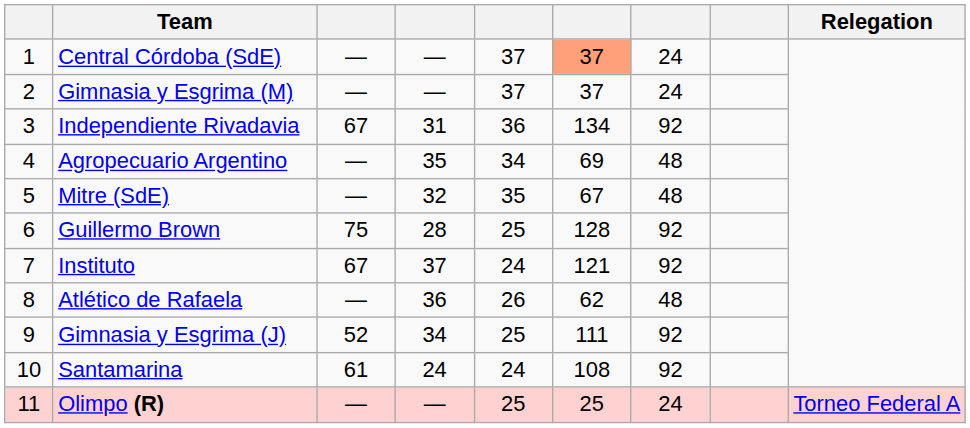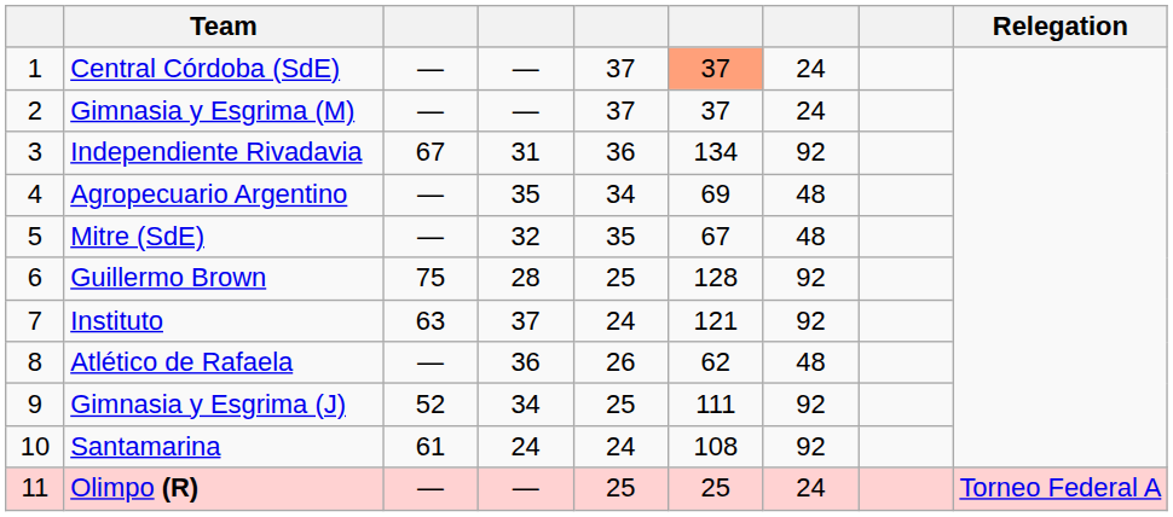Instituto | column 3: 67 -> 63
